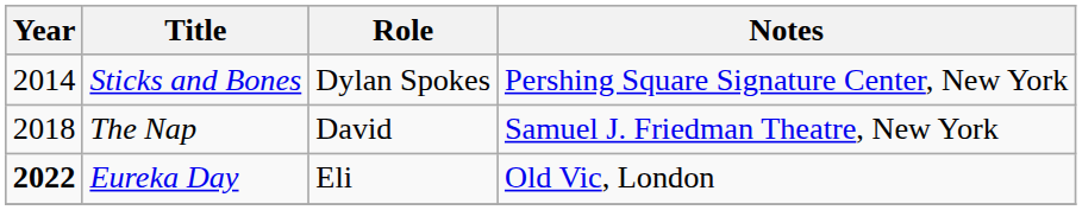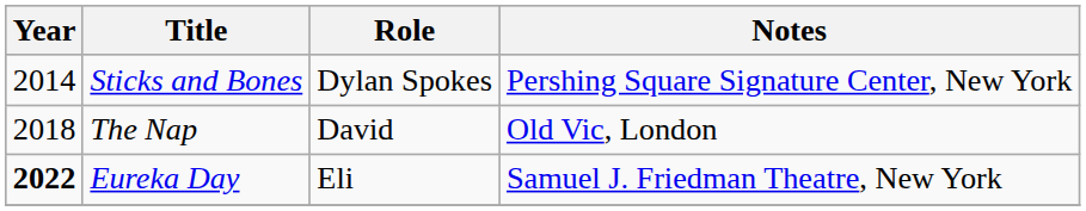The Nap | Notes: Samuel J. Friedman Theatre, New York -> Old Vic, London
Eureka Day | Notes: Old Vic, London -> Samuel J. Friedman Theatre, New York
